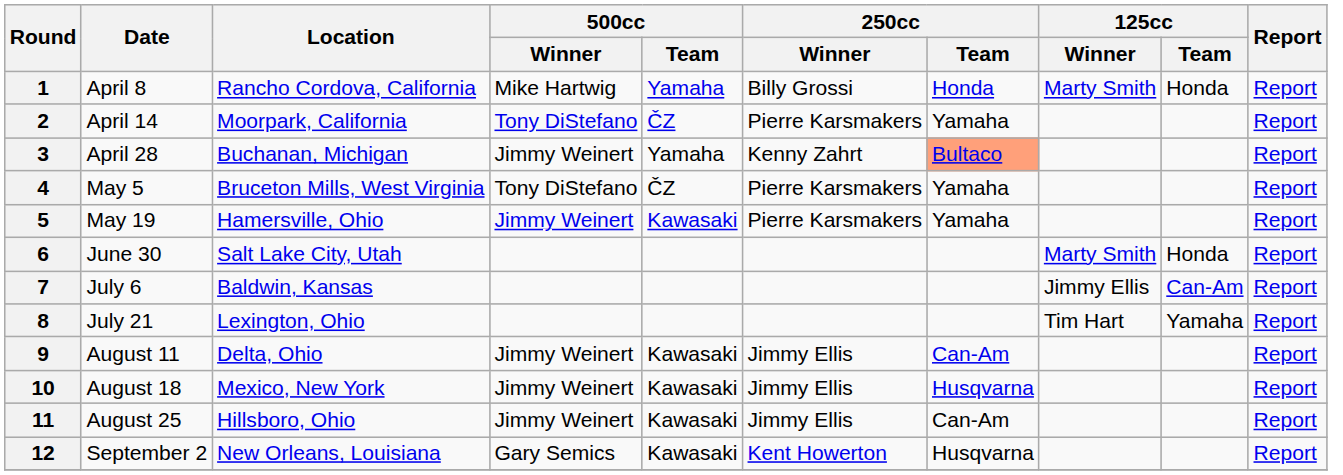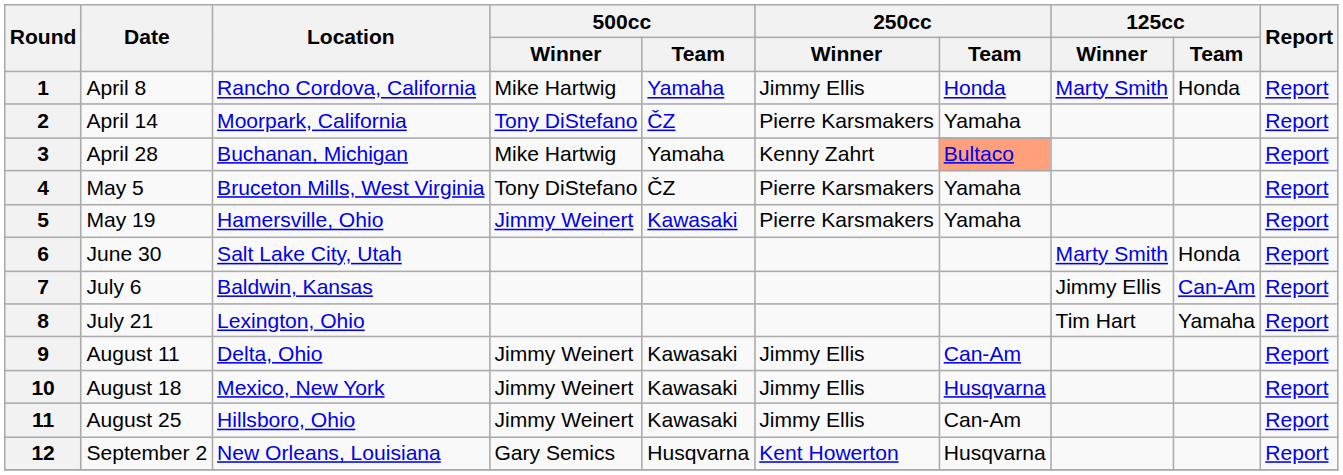1 | 250cc / Winner: Billy Grossi -> Jimmy Ellis
3 | 500cc / Winner: Jimmy Weinert -> Mike Hartwig
12 | 500cc / Team: Kawasaki -> Husqvarna
